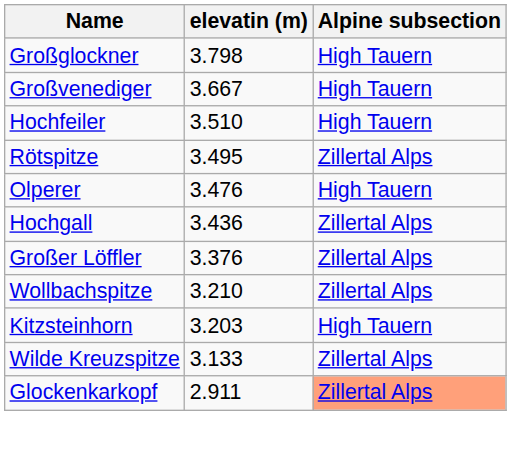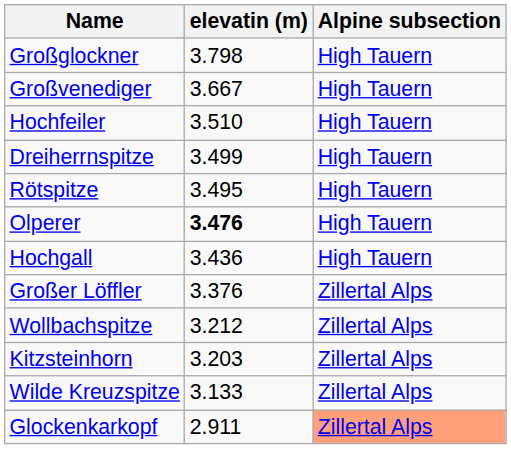+ row: Dreiherrnspitze | 3.499 | High Tauern
Rötspitze | Alpine subsection: Zillertal Alps -> High Tauern
Olperer | elevatin (m): normal -> bold
Hochgall | Alpine subsection: Zillertal Alps -> High Tauern
Wollbachspitze | elevatin (m): 3.210 -> 3.212
Kitzsteinhorn | Alpine subsection: High Tauern -> Zillertal Alps
